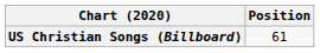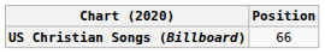US Christian Songs (Billboard) | Position: 61 -> 66
